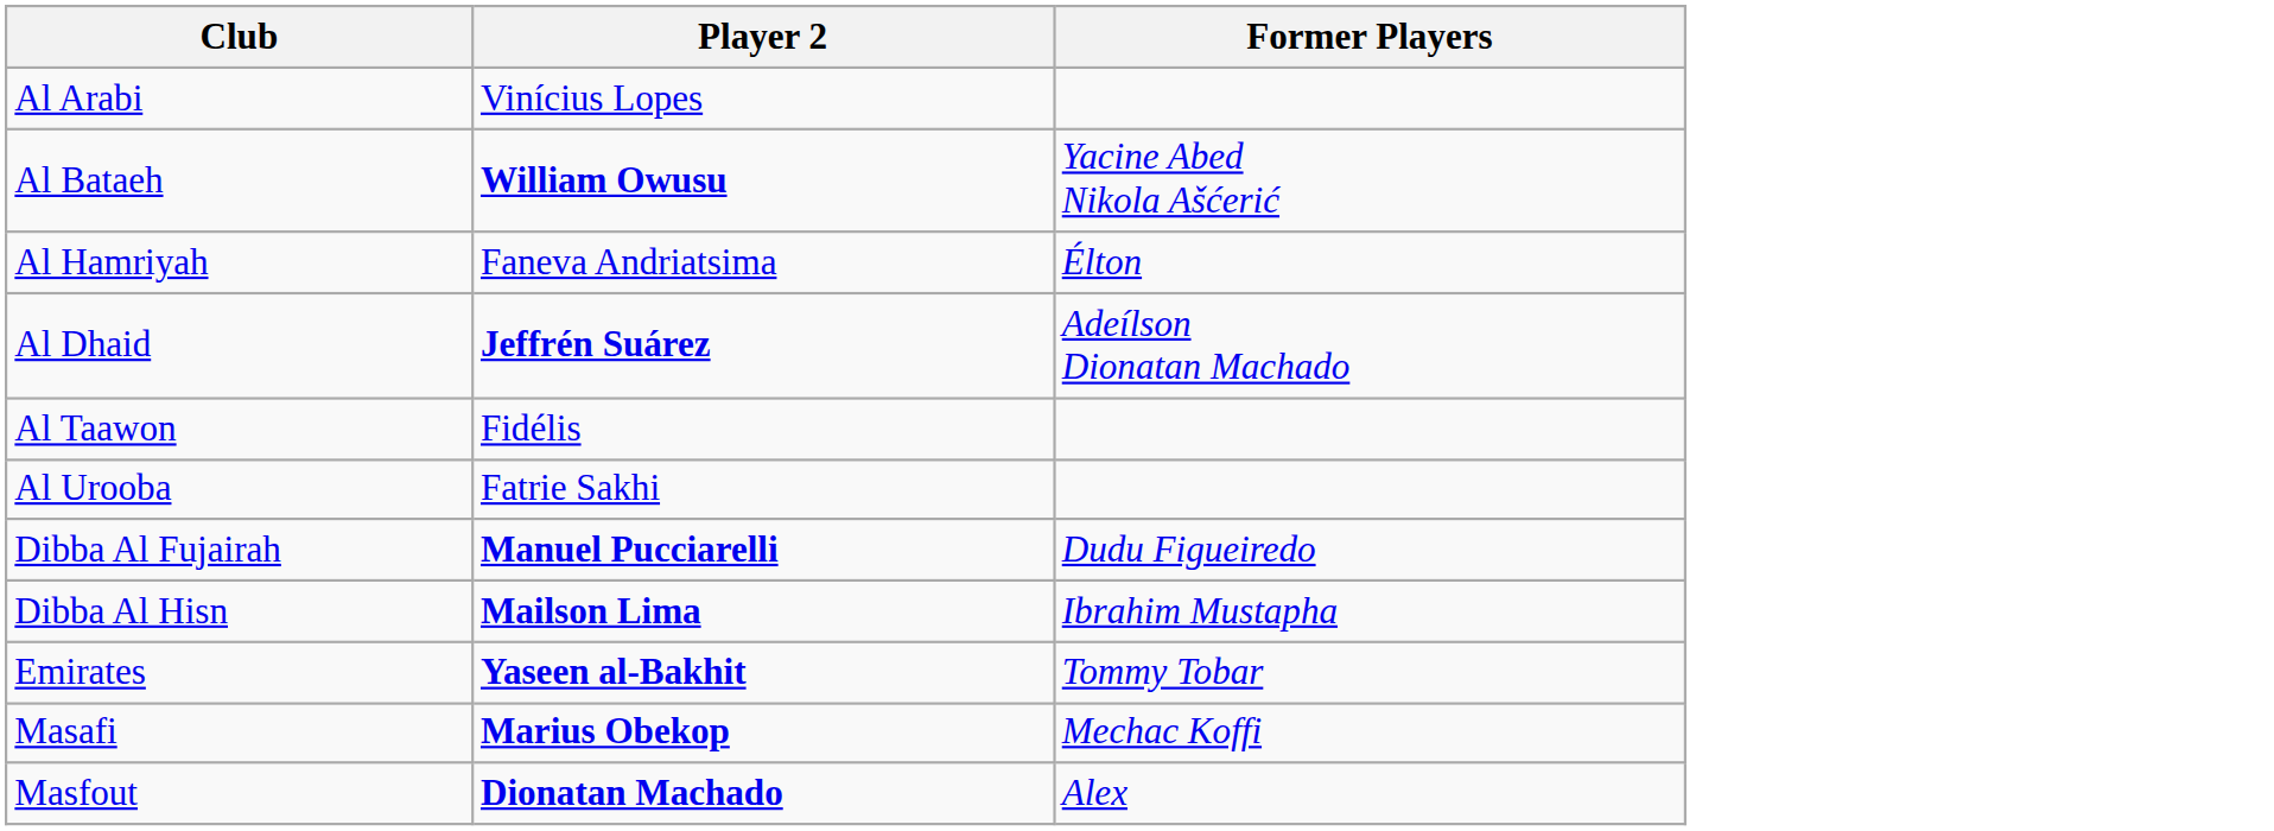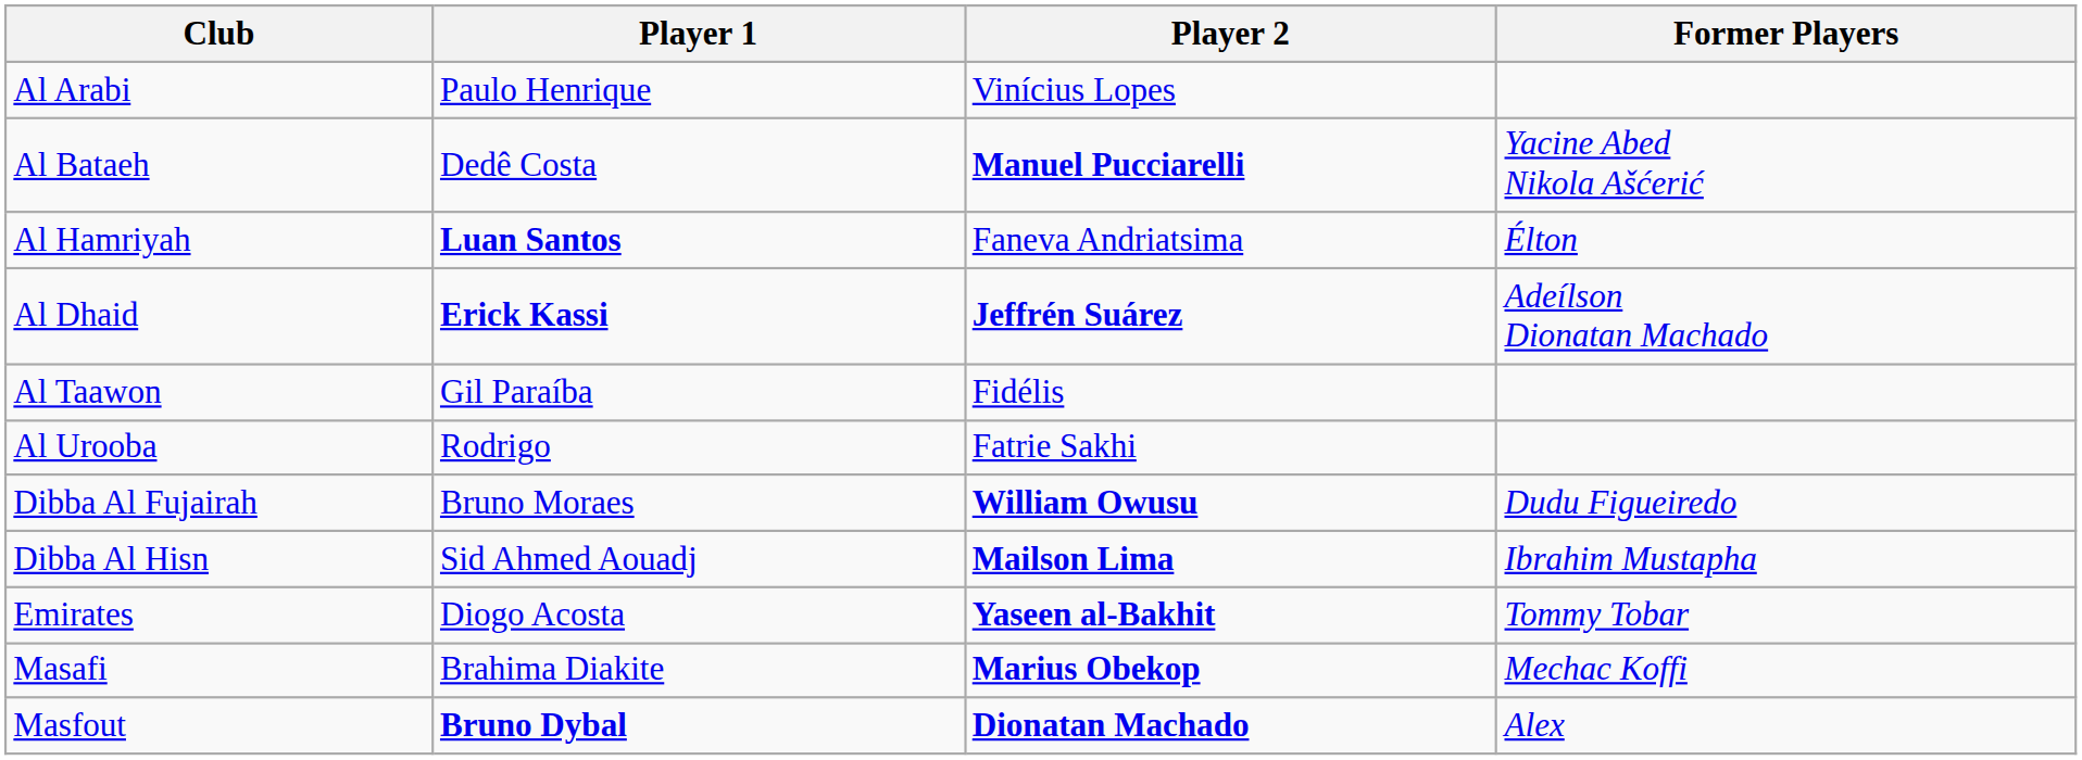+ column: Player 1 | Paulo Henrique | Dedê Costa | Luan Santos | Erick Kassi | Gil Paraíba | Rodrigo | Bruno Moraes | Sid Ahmed Aouadj | Diogo Acosta | Brahima Diakite | Bruno Dybal
Al Bataeh | Player 2: William Owusu -> Manuel Pucciarelli
Dibba Al Fujairah | Player 2: Manuel Pucciarelli -> William Owusu
